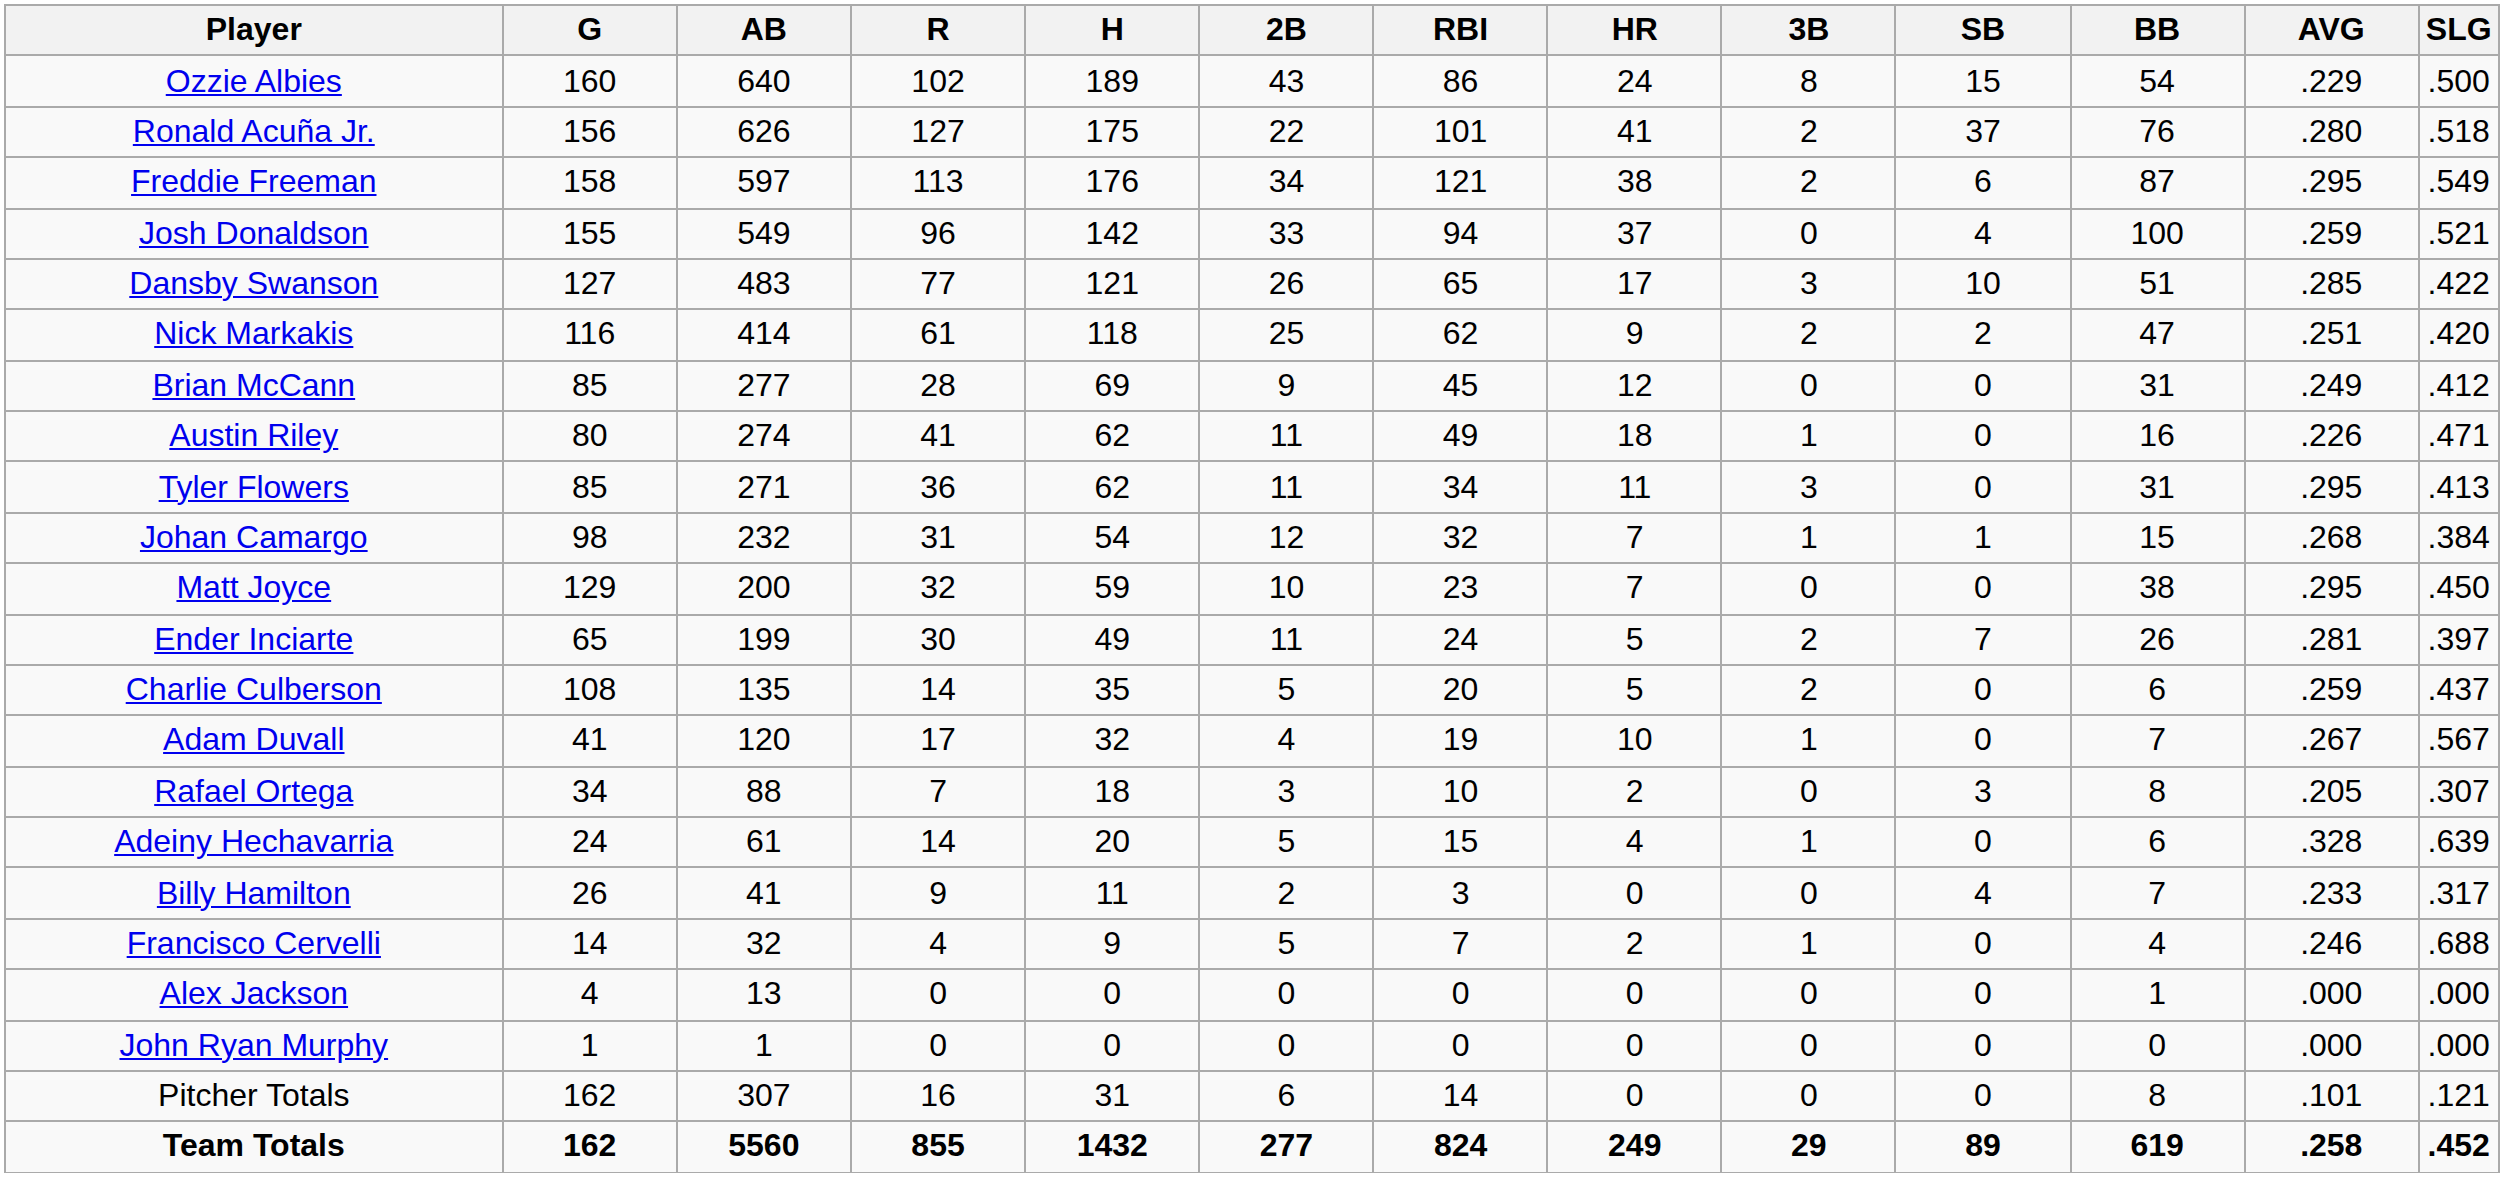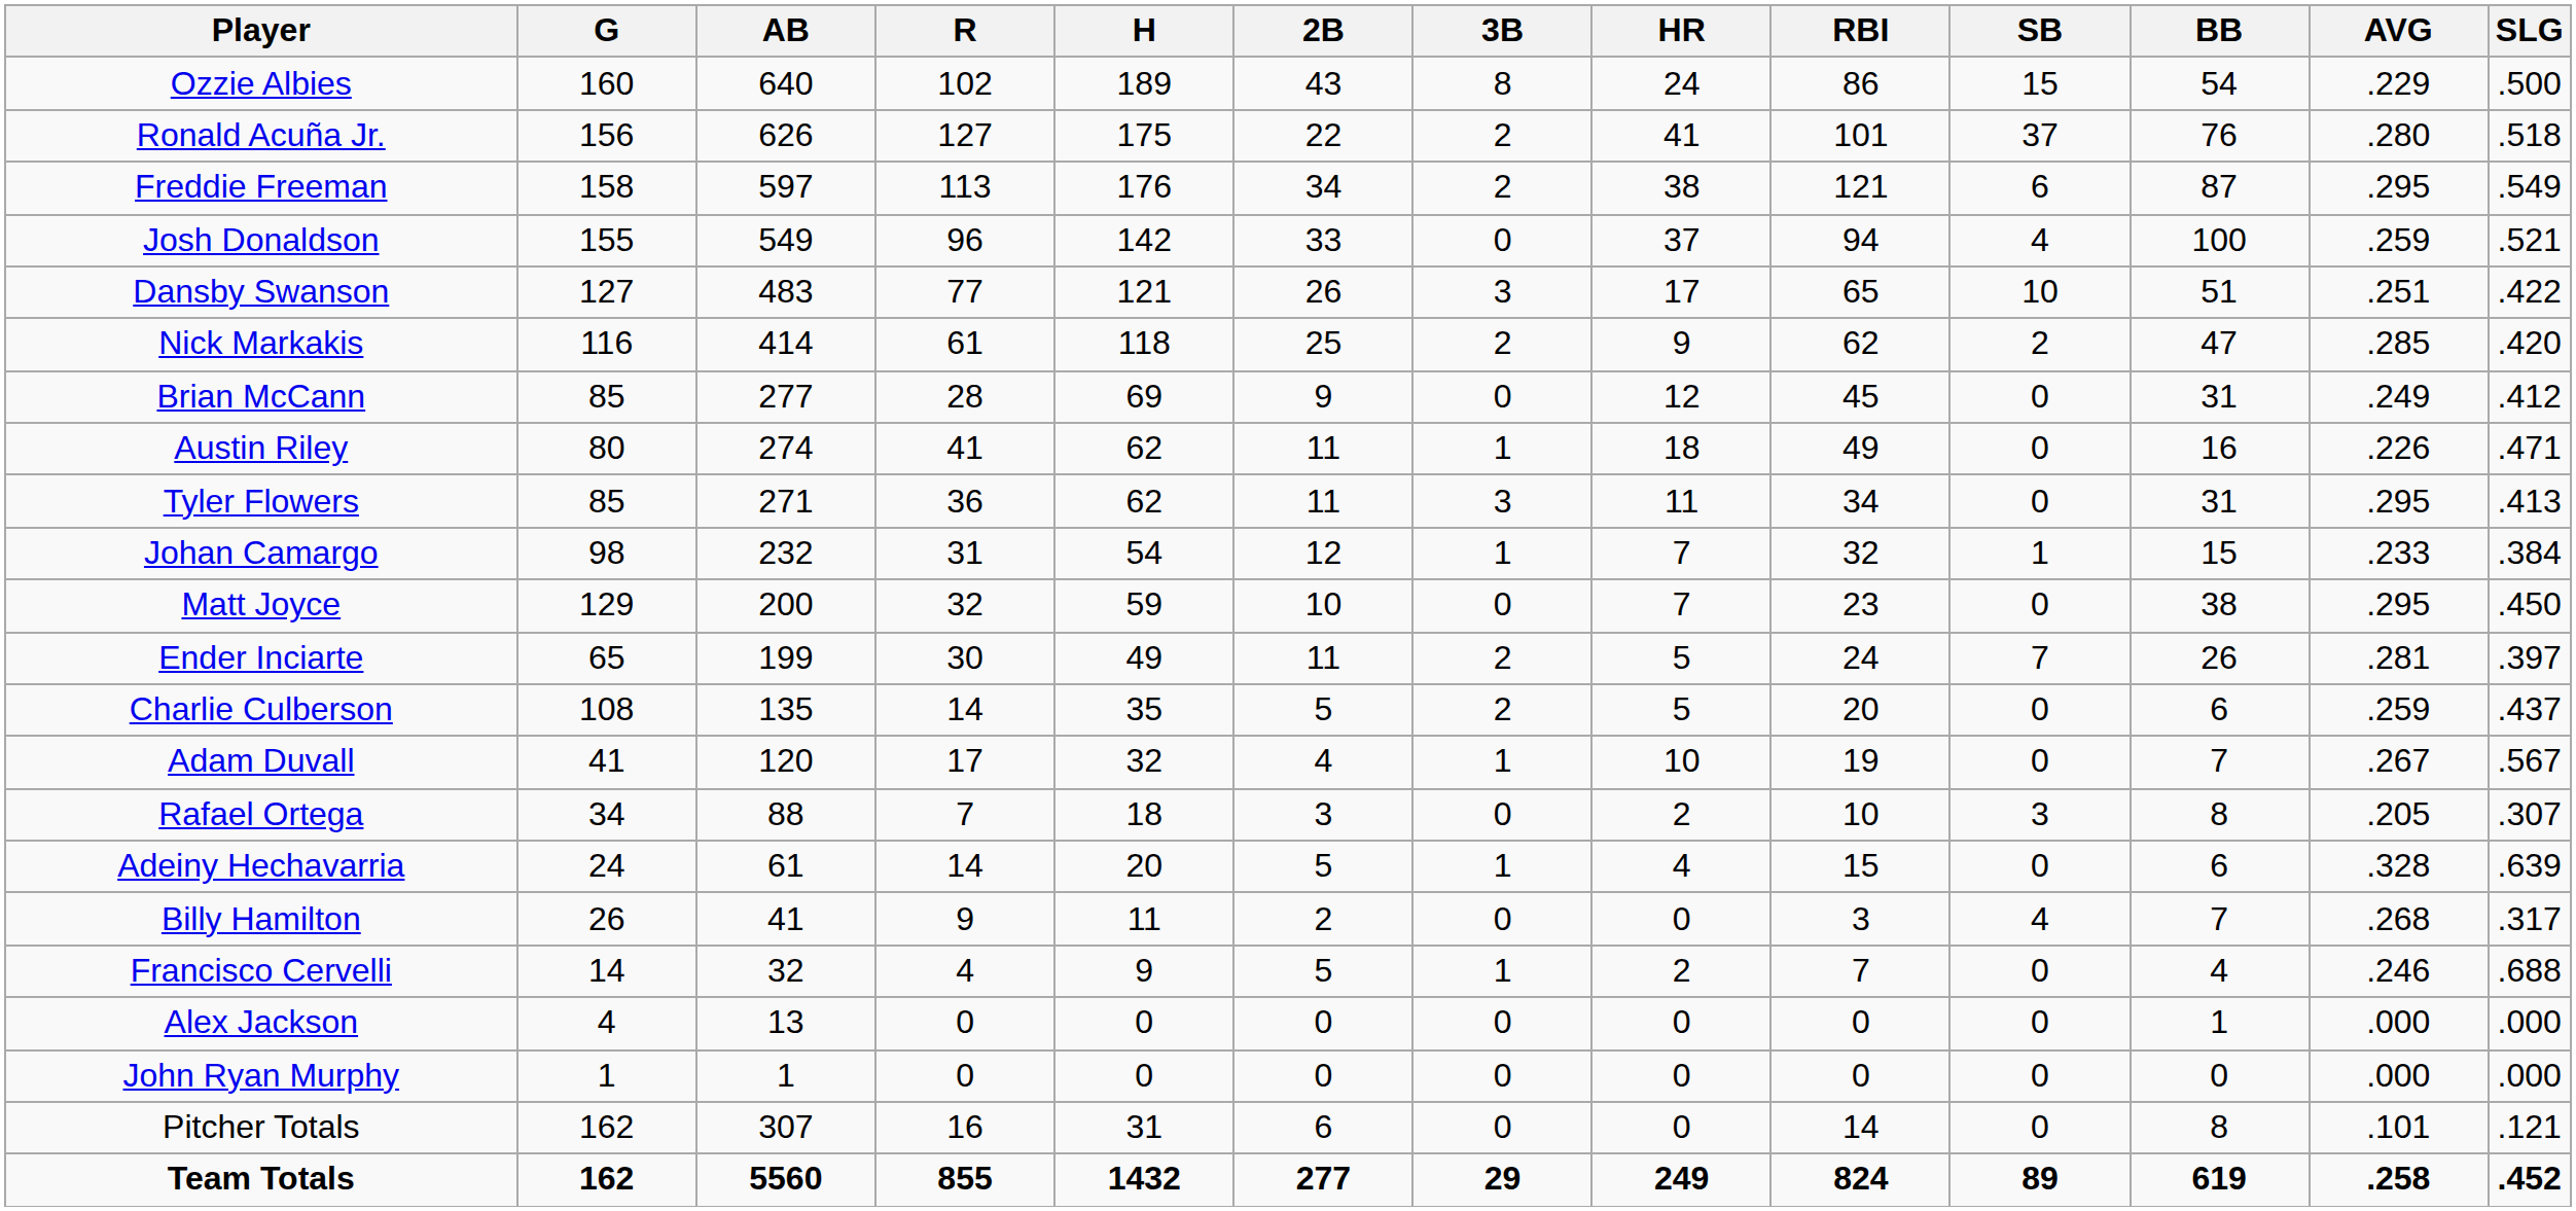columns swapped: 3B <-> RBI
Dansby Swanson | AVG: .285 -> .251
Nick Markakis | AVG: .251 -> .285
Johan Camargo | AVG: .268 -> .233
Billy Hamilton | AVG: .233 -> .268
